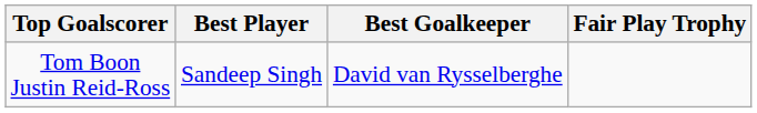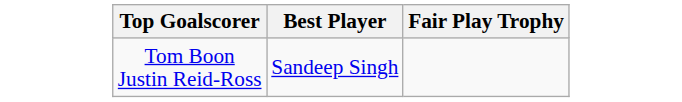- column: Best Goalkeeper | David van Rysselberghe
